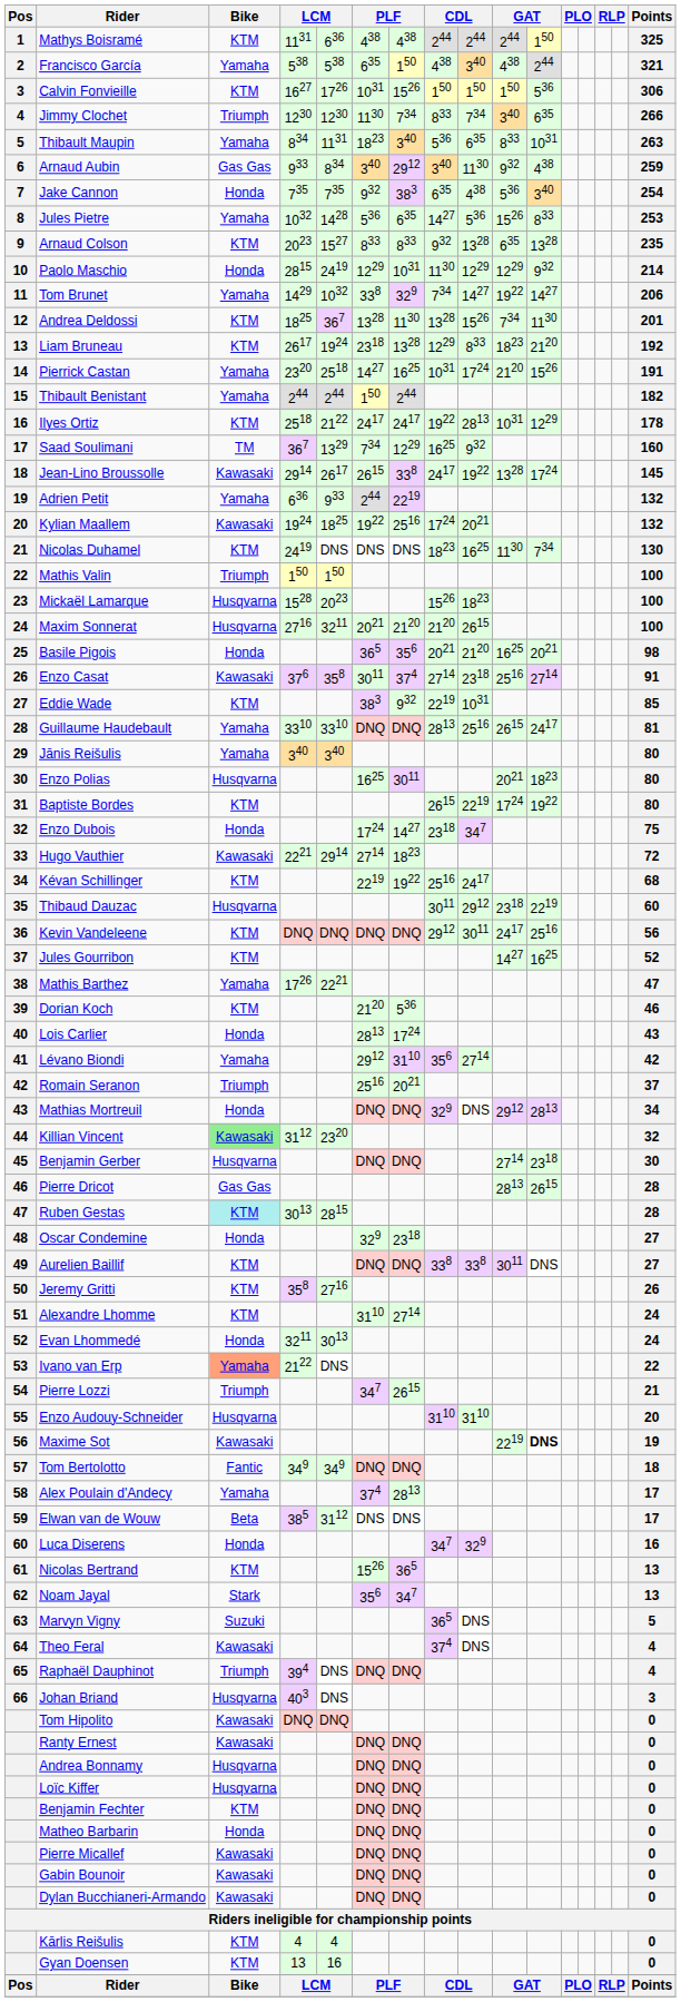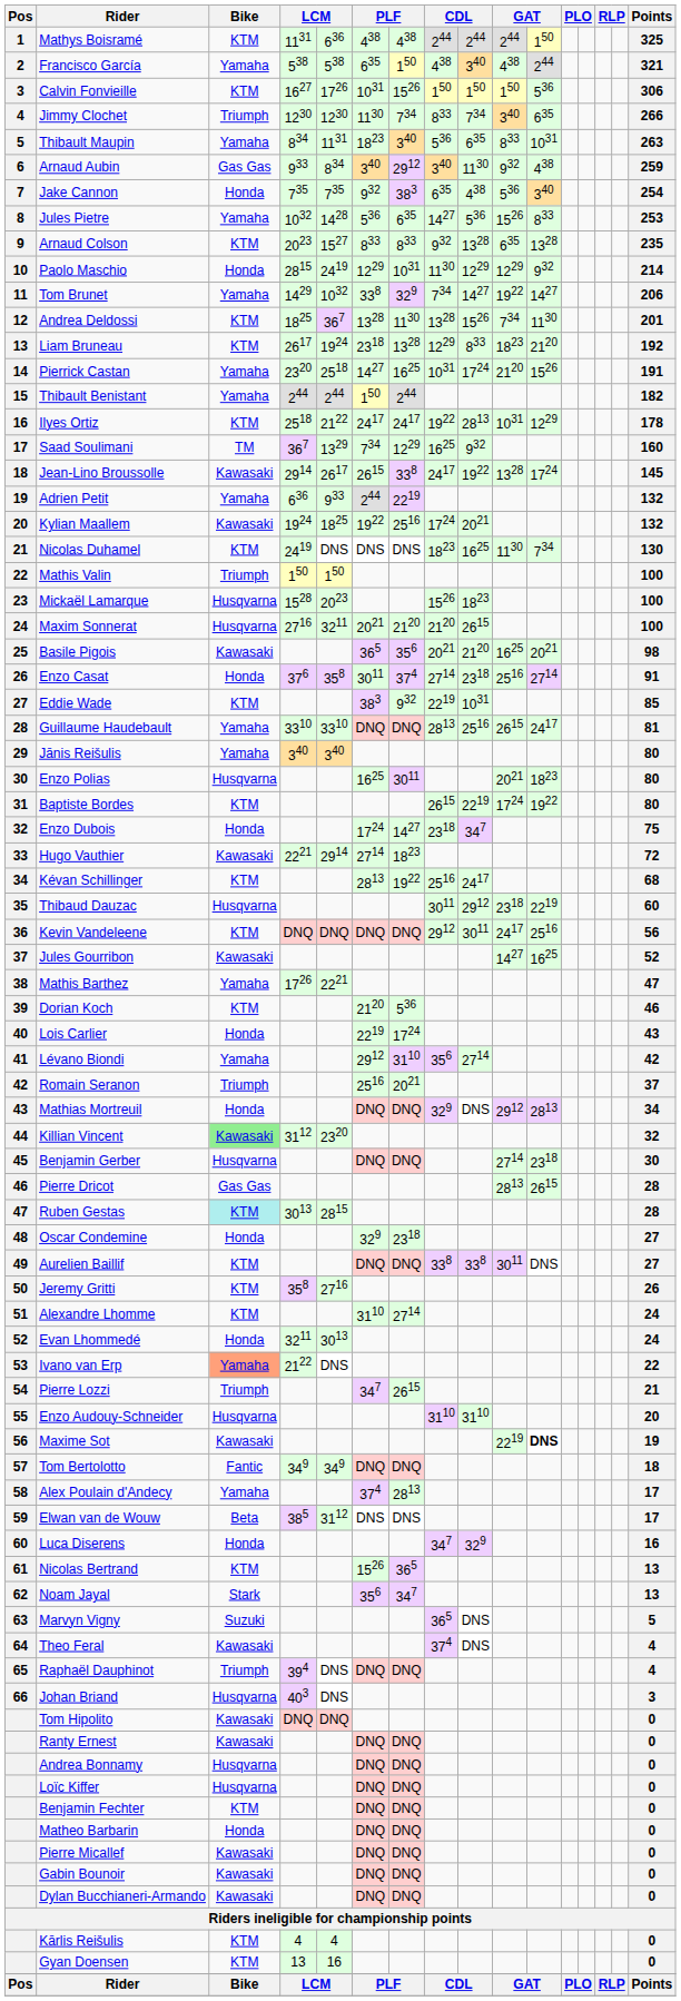Basile Pigois | Bike: Honda -> Kawasaki
Enzo Casat | Bike: Kawasaki -> Honda
Kévan Schillinger | column 6: 2219 -> 2813
Jules Gourribon | Bike: KTM -> Kawasaki
Lois Carlier | column 6: 2813 -> 2219
